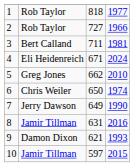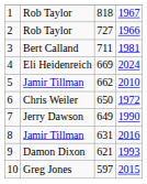1 | column 4: 1977 -> 1967
4 | column 3: 671 -> 669
5 | column 2: Greg Jones -> Jamir Tillman
6 | column 4: 1974 -> 1972
10 | column 2: Jamir Tillman -> Greg Jones
